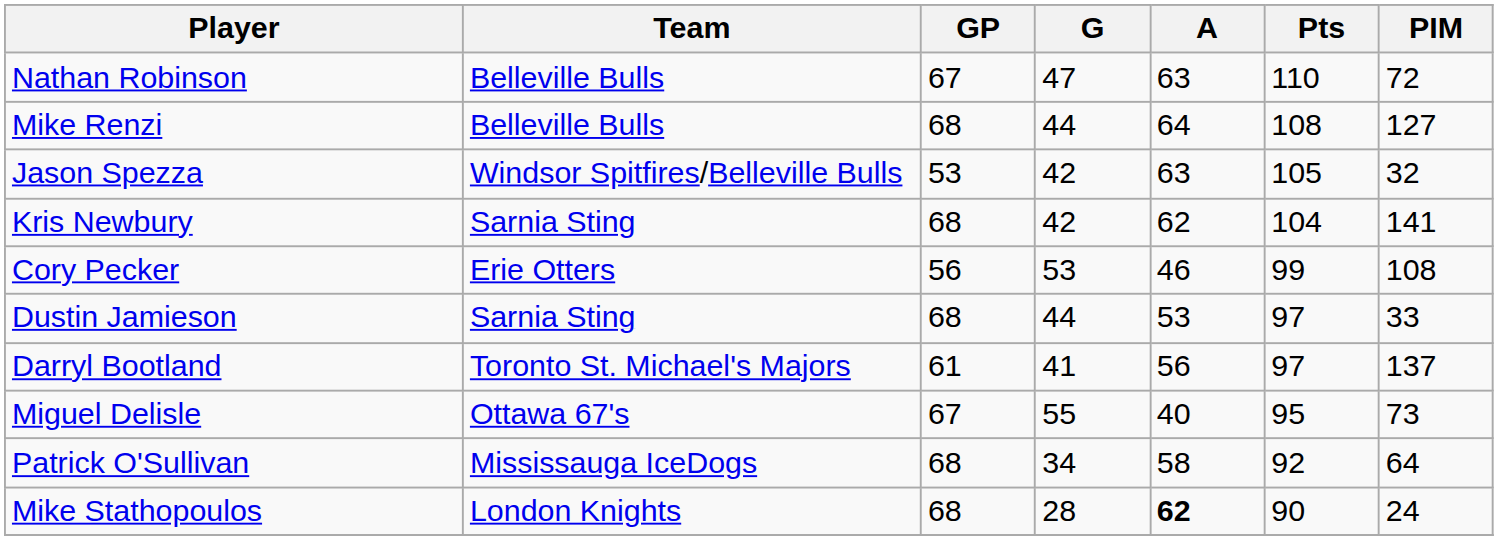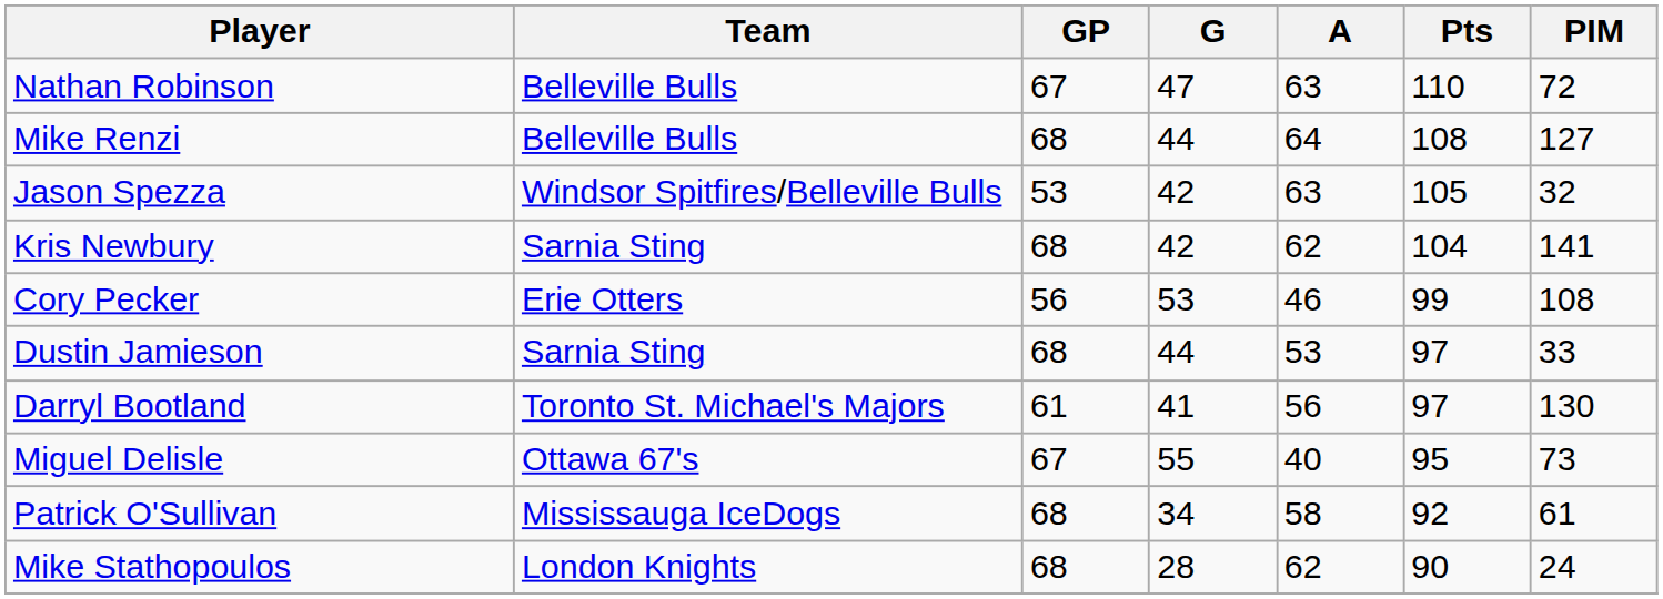Darryl Bootland | PIM: 137 -> 130
Patrick O'Sullivan | PIM: 64 -> 61
Mike Stathopoulos | A: bold -> normal
